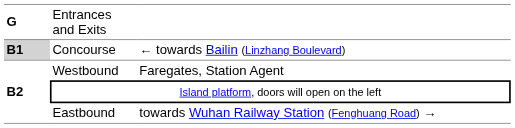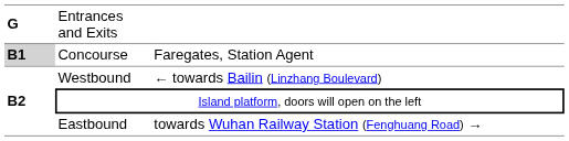Concourse | column 3: ← towards Bailin (Linzhang Boulevard) -> Faregates, Station Agent
Westbound | column 3: Faregates, Station Agent -> ← towards Bailin (Linzhang Boulevard)
